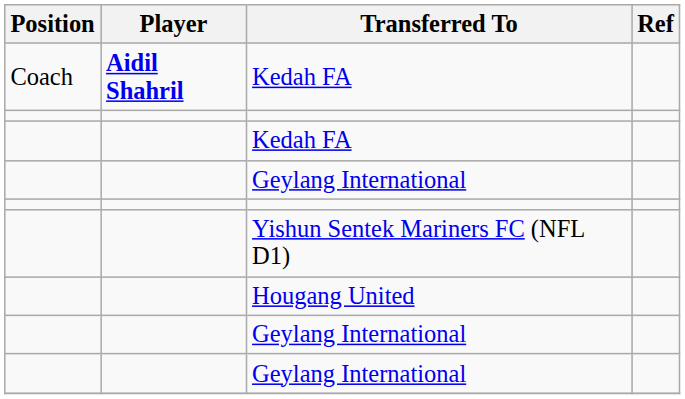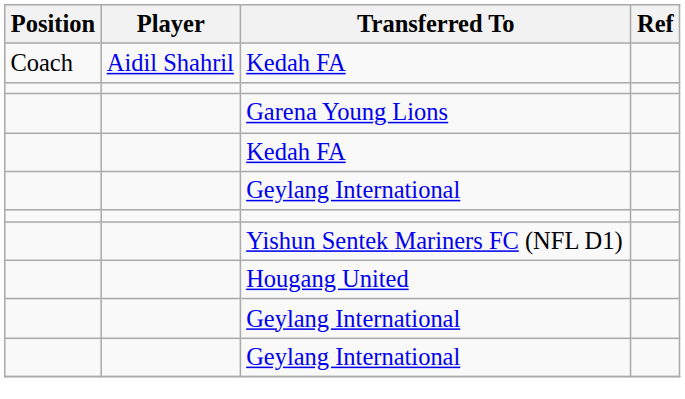Coach / Kedah FA | Player: bold -> normal
+ row: Garena Young Lions
